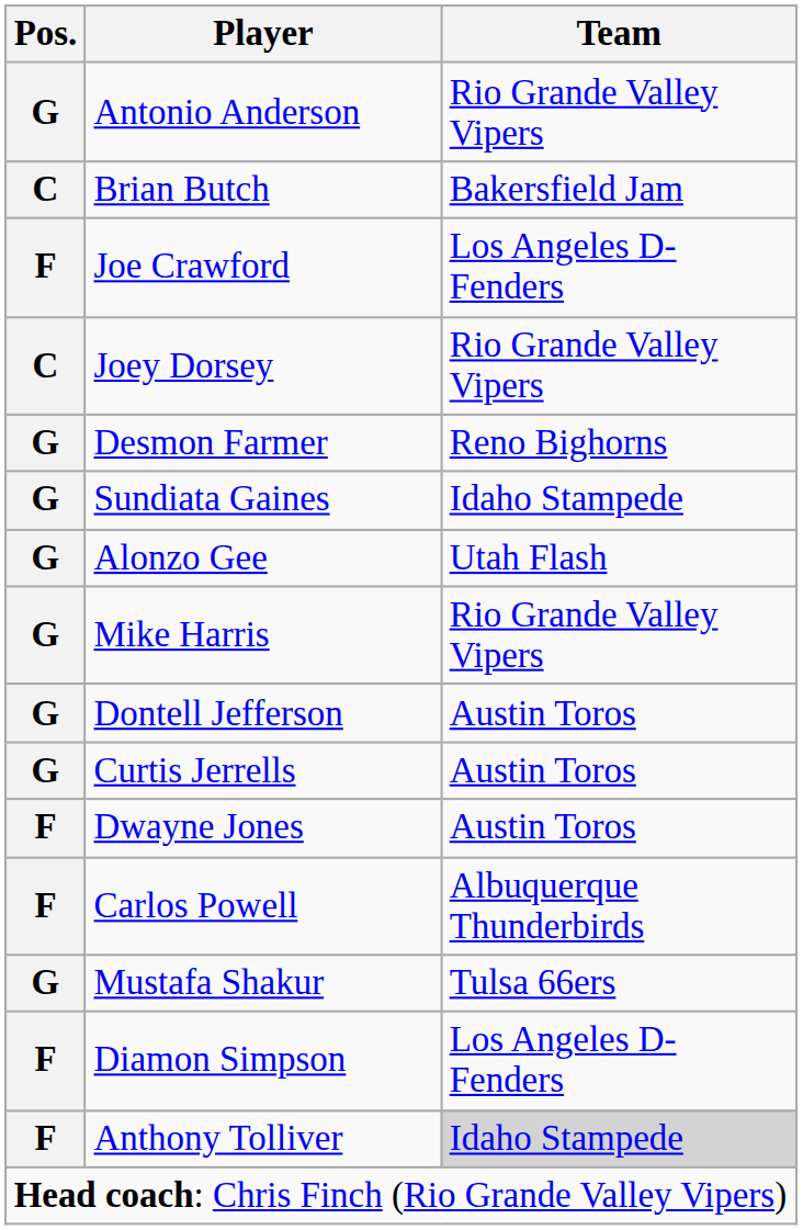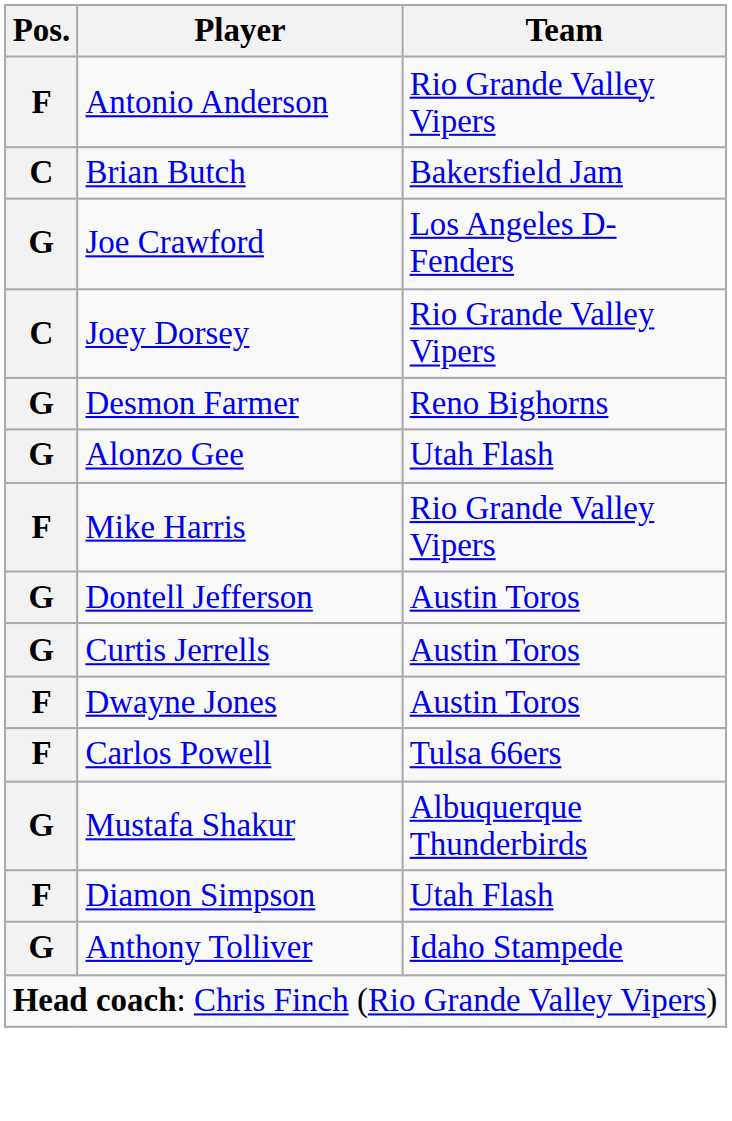Antonio Anderson | Pos.: G -> F
Joe Crawford | Pos.: F -> G
- row: G | Sundiata Gaines | Idaho Stampede
Mike Harris | Pos.: G -> F
Carlos Powell | Team: Albuquerque Thunderbirds -> Tulsa 66ers
Mustafa Shakur | Team: Tulsa 66ers -> Albuquerque Thunderbirds
Diamon Simpson | Team: Los Angeles D-Fenders -> Utah Flash
Anthony Tolliver | Pos.: F -> G
Anthony Tolliver | Team: lightgrey background -> no background
